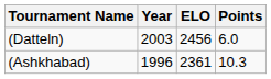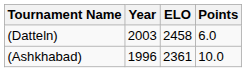(Datteln) | ELO: 2456 -> 2458
(Ashkhabad) | Points: 10.3 -> 10.0
